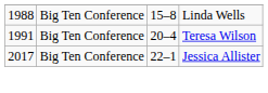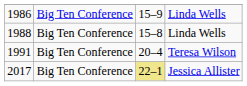+ row: 1986 | Big Ten Conference | 15–9 | Linda Wells
2017 | column 3: no background -> khaki background
